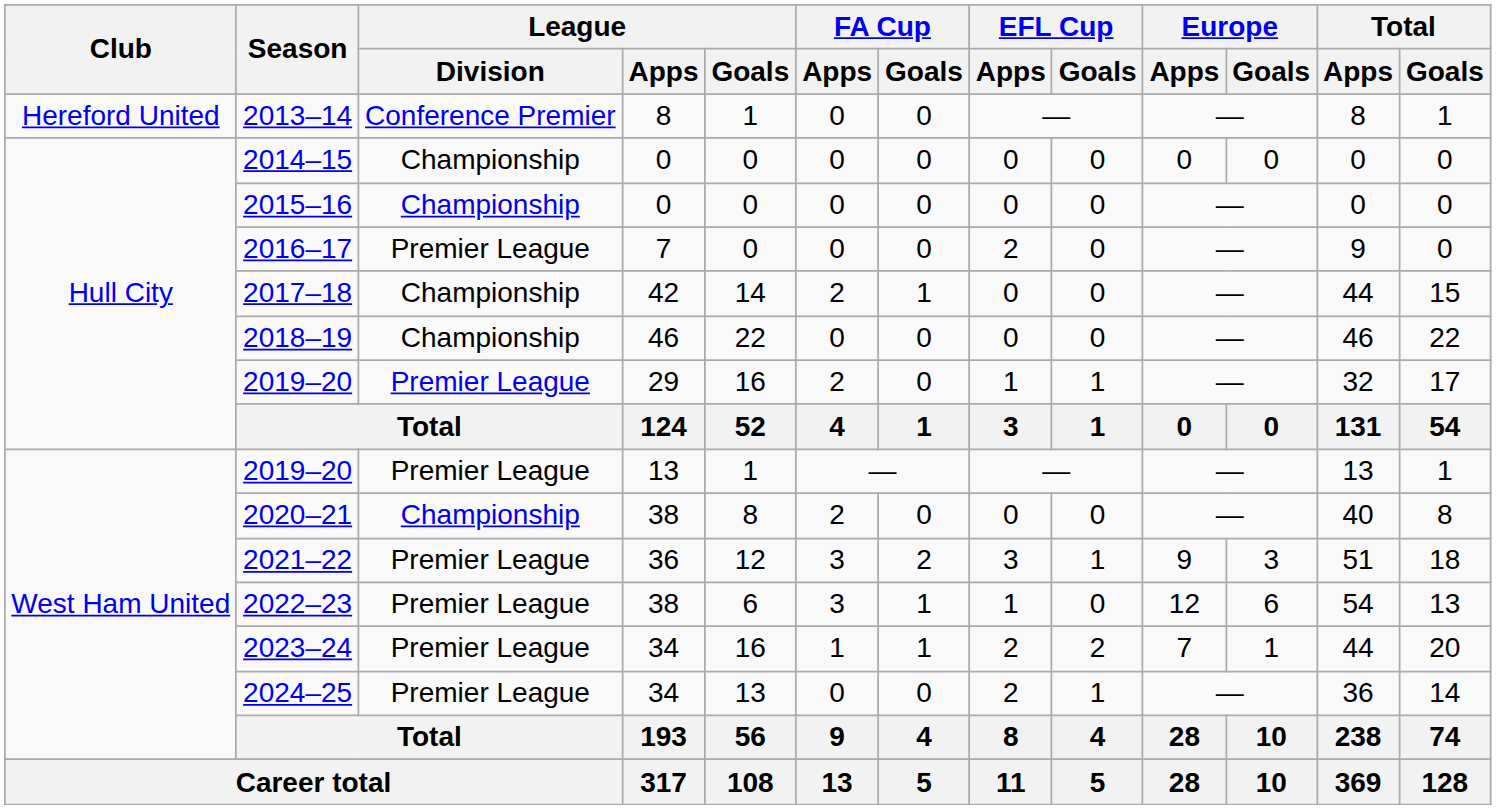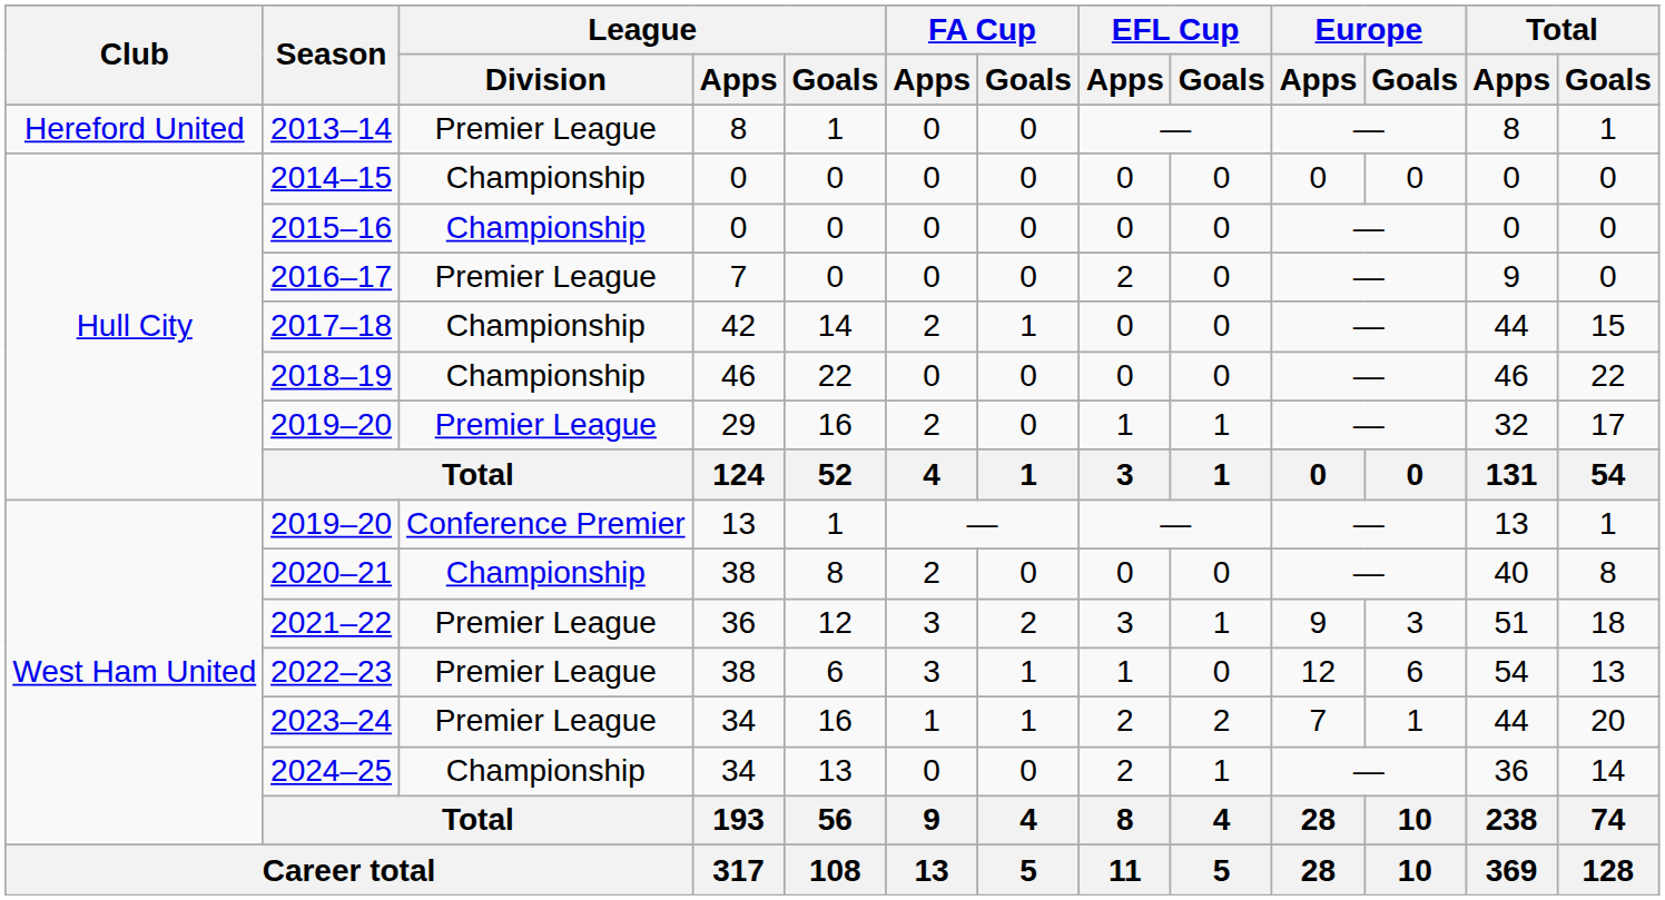2013–14 | League / Division: Conference Premier -> Premier League
2019–20 / 13 | League / Division: Premier League -> Conference Premier
2024–25 | League / Division: Premier League -> Championship
